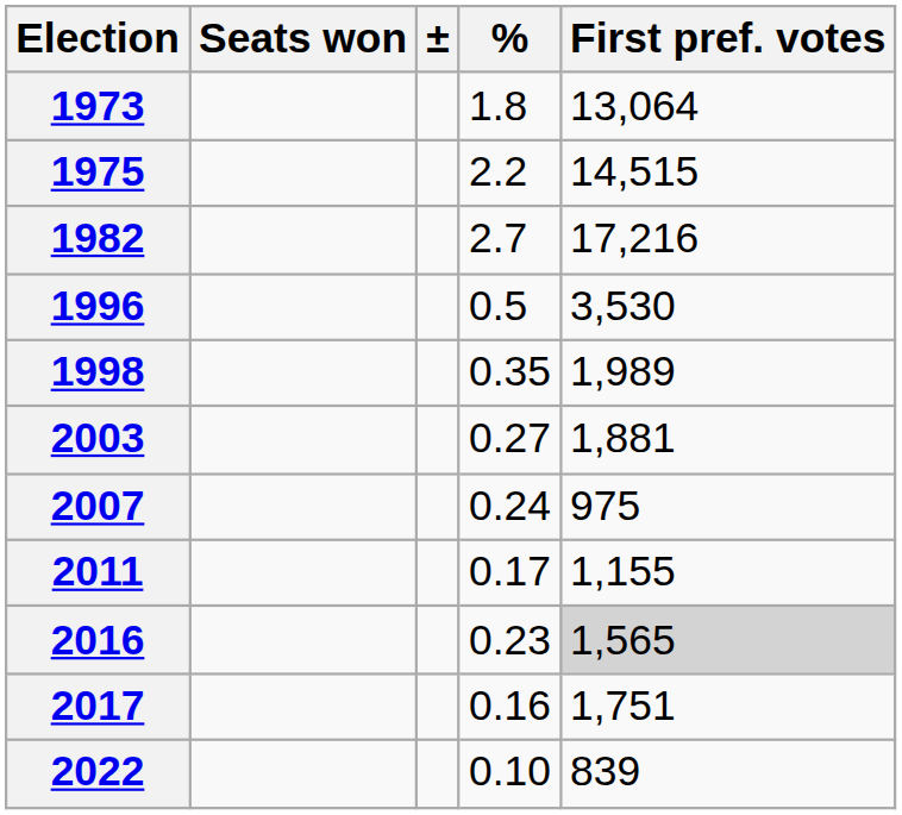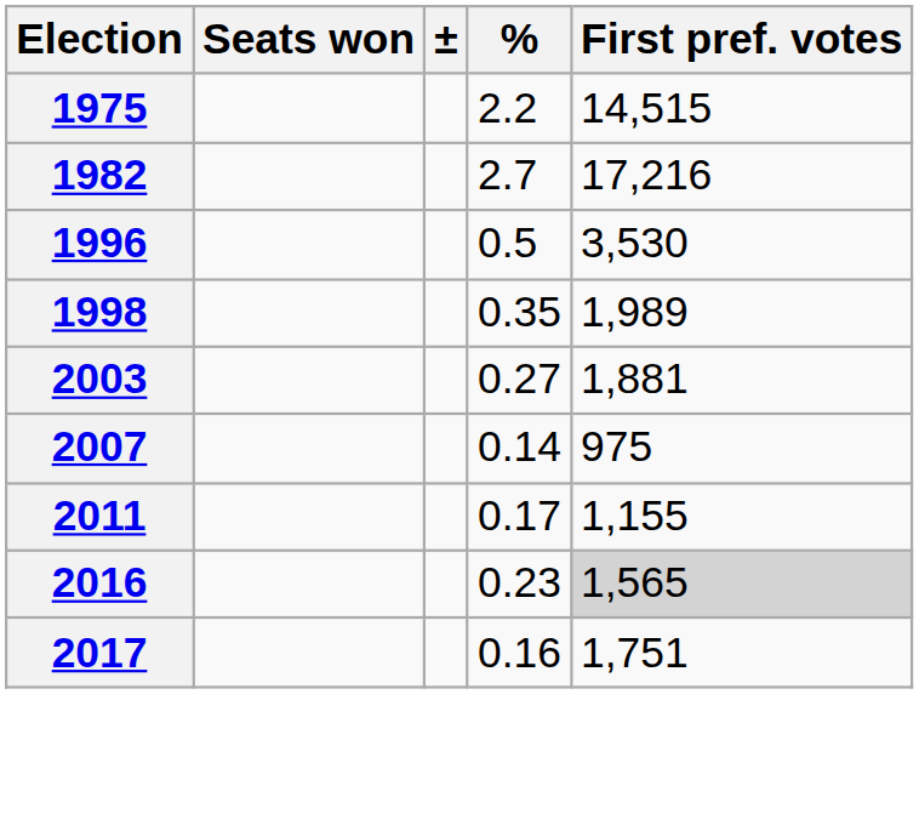- row: 1973 | 1.8 | 13,064
2007 | %: 0.24 -> 0.14
- row: 2022 | 0.10 | 839
